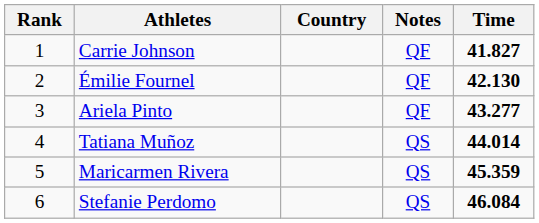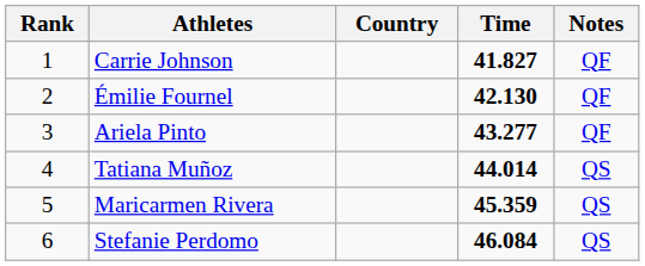columns swapped: Time <-> Notes
